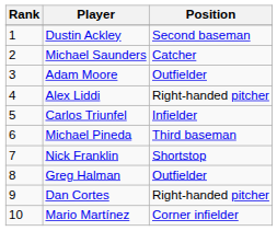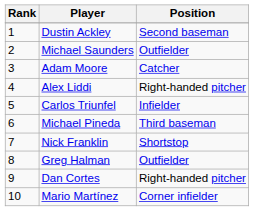Michael Saunders | Position: Catcher -> Outfielder
Adam Moore | Position: Outfielder -> Catcher
